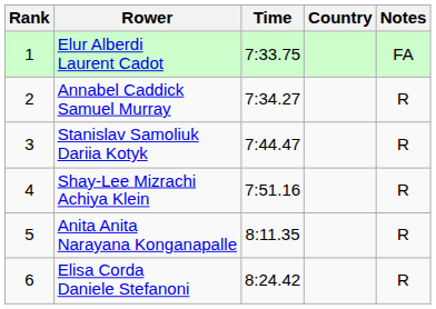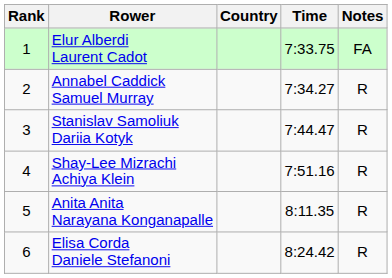columns swapped: Country <-> Time
